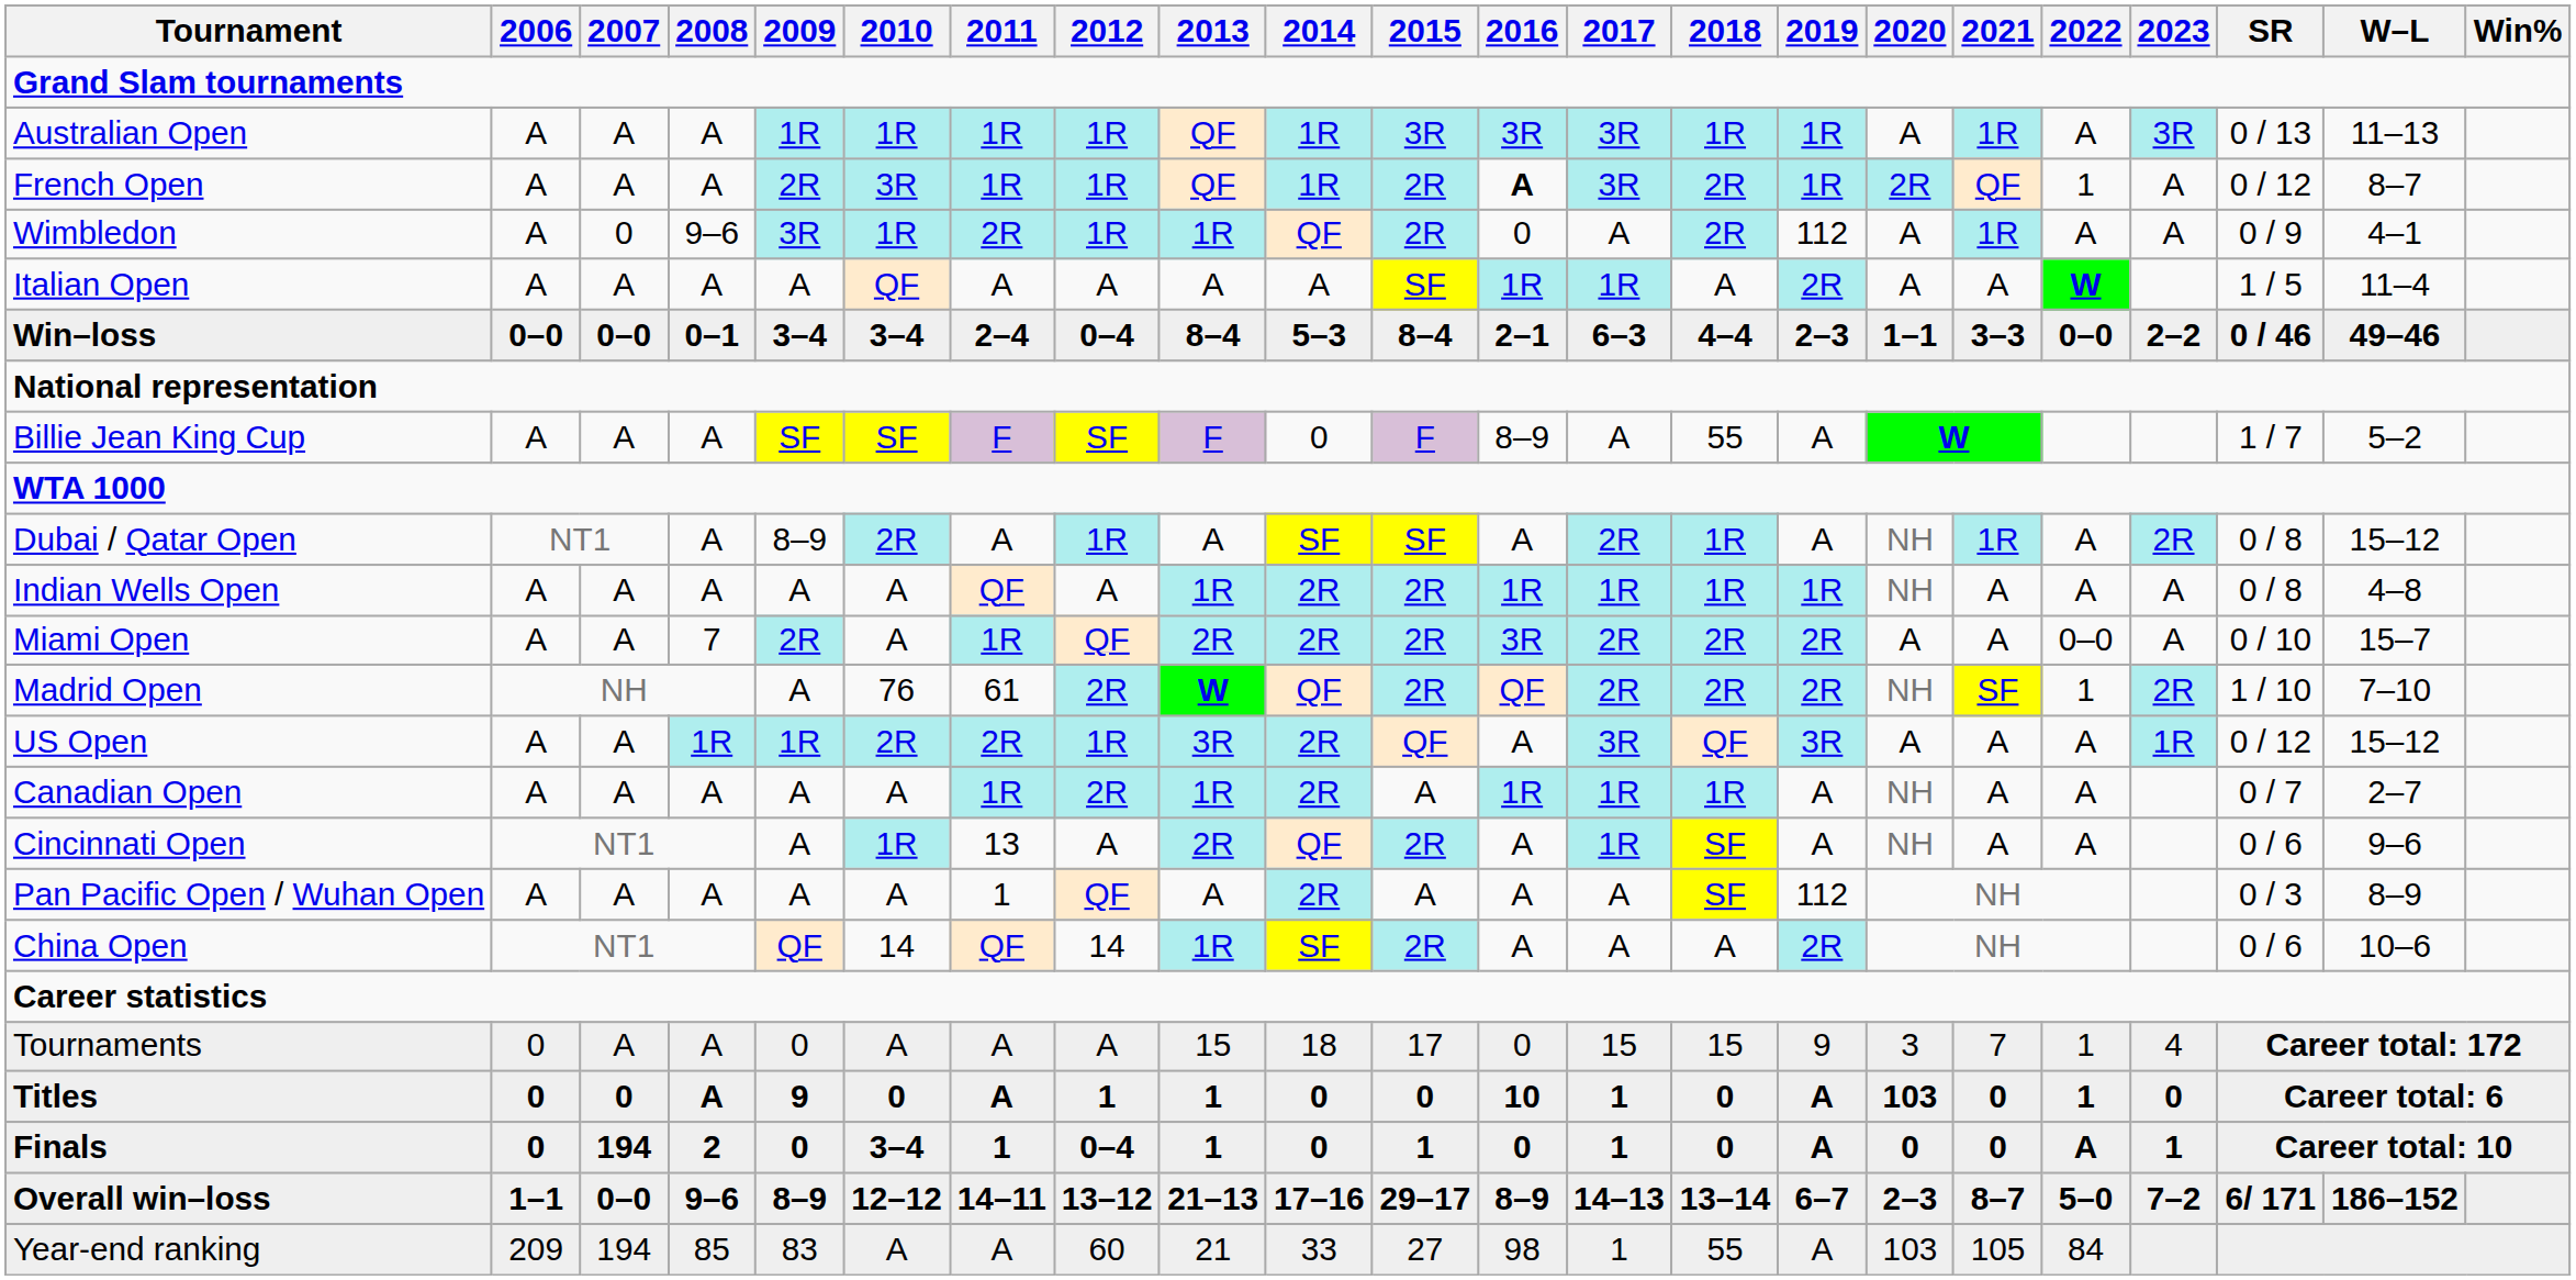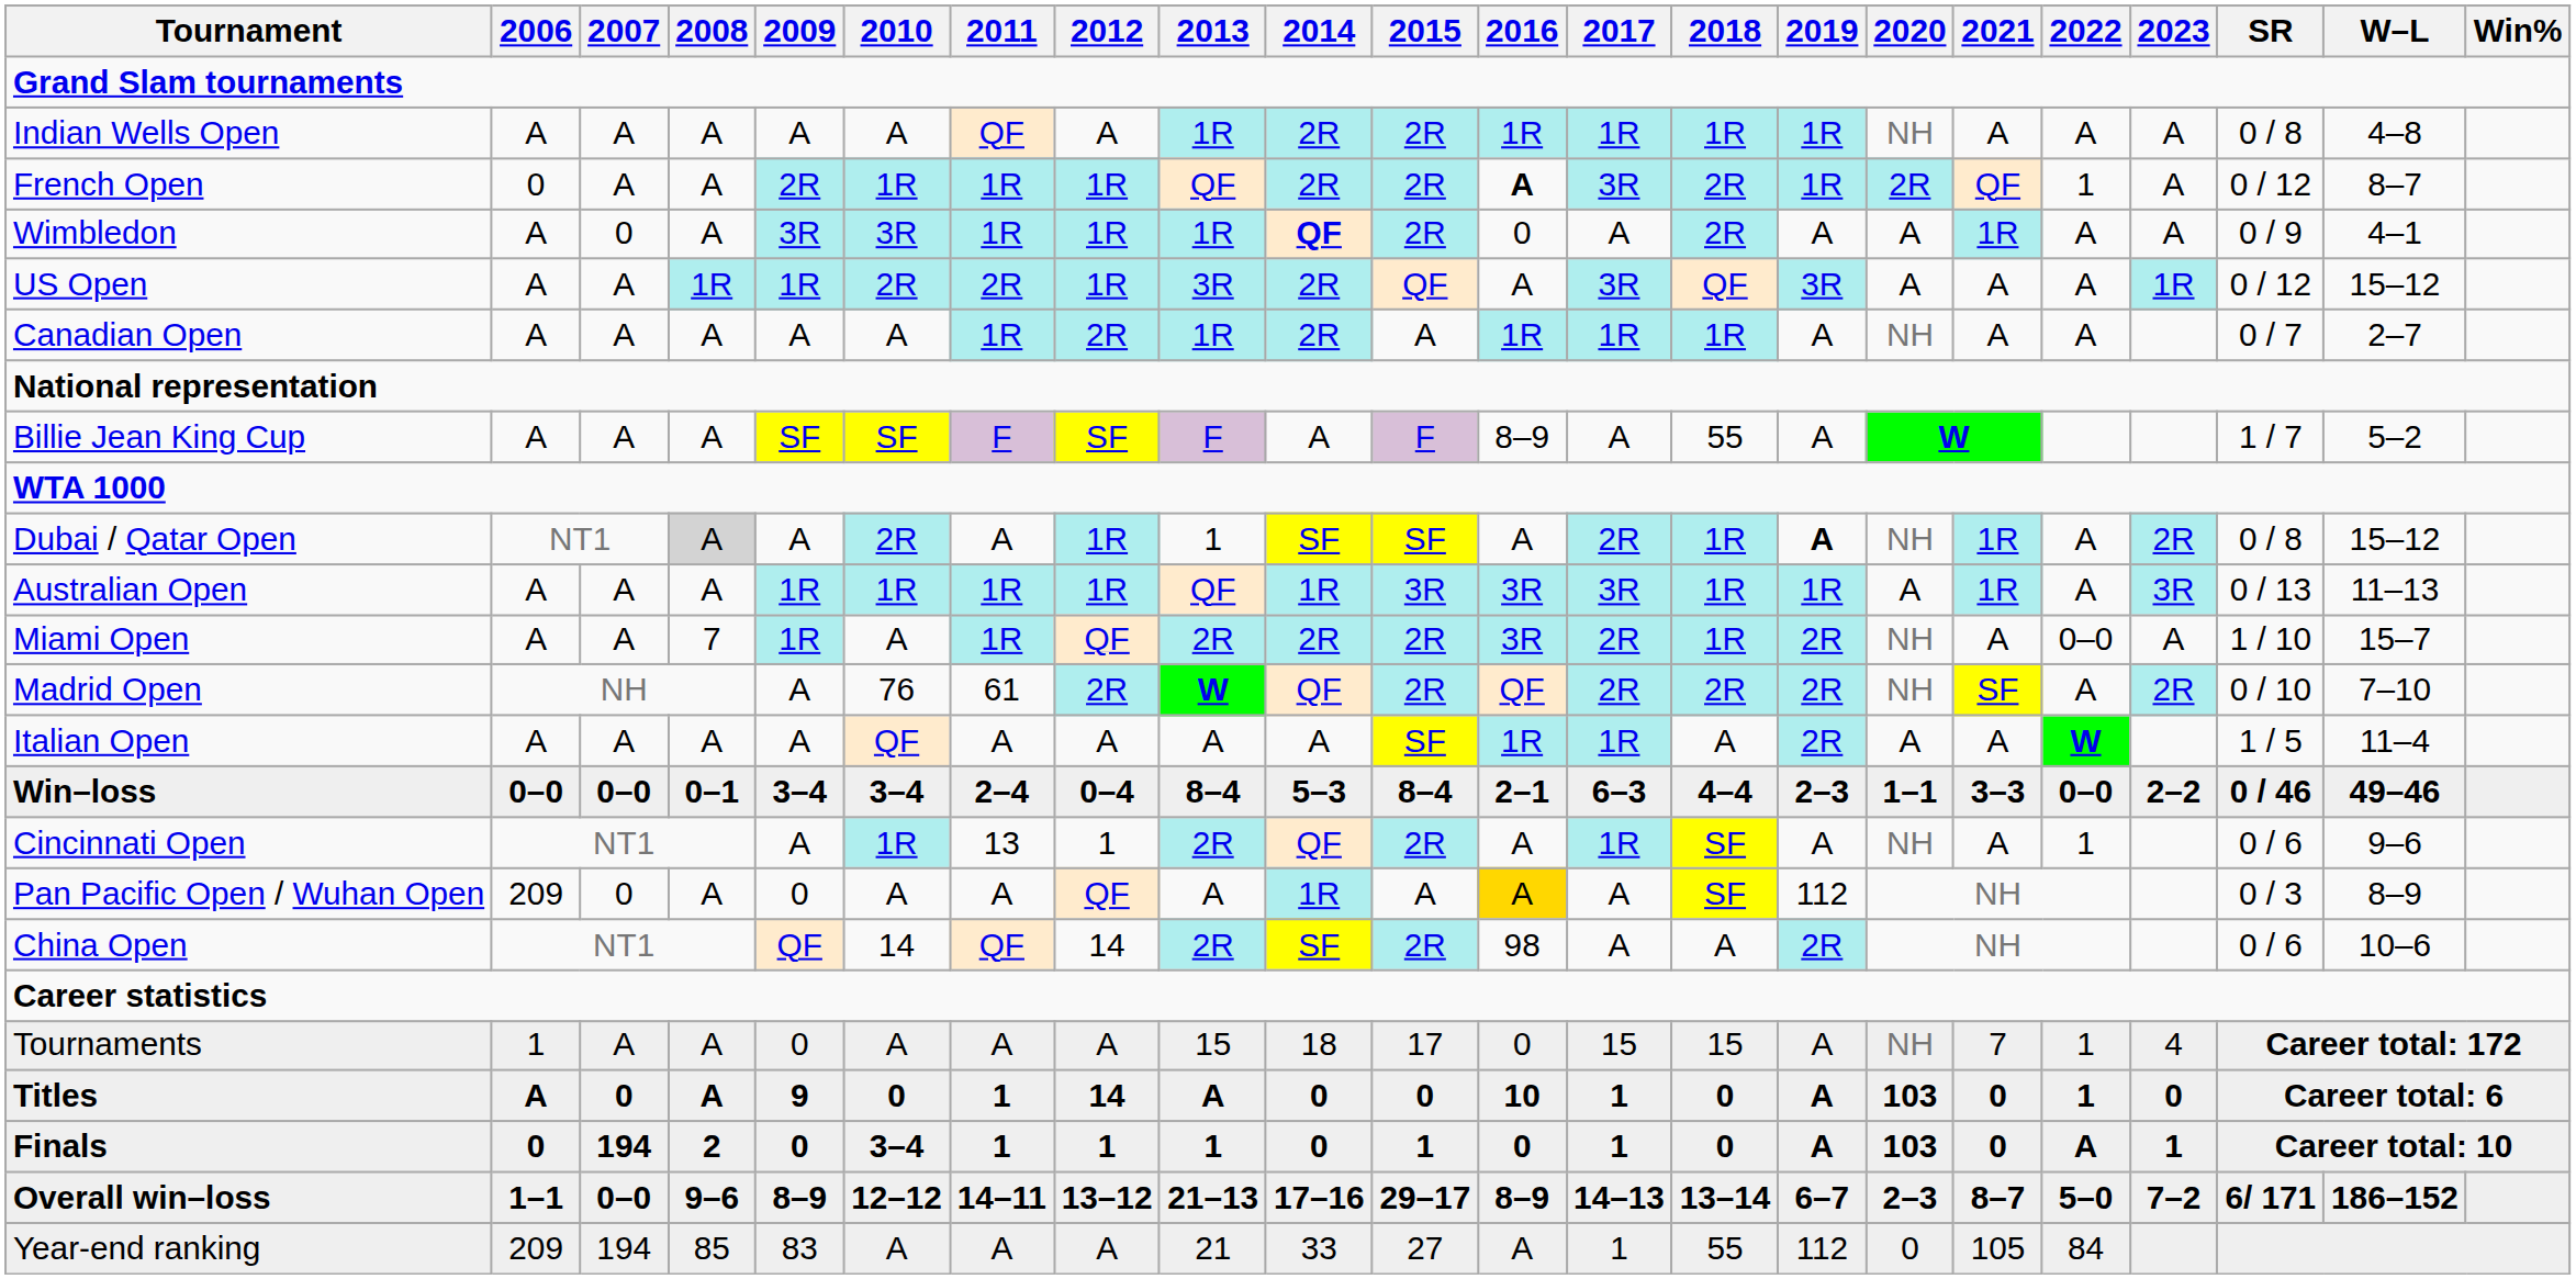rows swapped: Australian Open <-> Indian Wells Open
French Open | 2006: A -> 0
French Open | 2010: 3R -> 1R
French Open | 2014: 1R -> 2R
Wimbledon | 2008: 9–6 -> A
Wimbledon | 2010: 1R -> 3R
Wimbledon | 2011: 2R -> 1R
Wimbledon | 2014: normal -> bold
Wimbledon | 2019: 112 -> A
rows swapped: US Open <-> Italian Open
rows swapped: Win–loss <-> Canadian Open
Billie Jean King Cup | 2014: 0 -> A
Dubai / Qatar Open | 2008: no background -> lightgrey background
Dubai / Qatar Open | 2009: 8–9 -> A
Dubai / Qatar Open | 2013: A -> 1
Dubai / Qatar Open | 2019: normal -> bold
Miami Open | 2009: 2R -> 1R
Miami Open | 2018: 2R -> 1R
Miami Open | 2020: A -> NH
Miami Open | SR: 0 / 10 -> 1 / 10
Madrid Open | 2022: 1 -> A
Madrid Open | SR: 1 / 10 -> 0 / 10
Cincinnati Open | 2012: A -> 1
Cincinnati Open | 2022: A -> 1
Pan Pacific Open / Wuhan Open | 2006: A -> 209
Pan Pacific Open / Wuhan Open | 2007: A -> 0
Pan Pacific Open / Wuhan Open | 2009: A -> 0
Pan Pacific Open / Wuhan Open | 2011: 1 -> A
Pan Pacific Open / Wuhan Open | 2014: 2R -> 1R
Pan Pacific Open / Wuhan Open | 2016: no background -> gold background
China Open | 2013: 1R -> 2R
China Open | 2016: A -> 98
Tournaments | 2006: 0 -> 1
Tournaments | 2019: 9 -> A
Tournaments | 2020: 3 -> NH
Titles | 2006: 0 -> A
Titles | 2011: A -> 1
Titles | 2012: 1 -> 14
Titles | 2013: 1 -> A
Finals | 2012: 0–4 -> 1
Finals | 2020: 0 -> 103
Year-end ranking | 2012: 60 -> A
Year-end ranking | 2016: 98 -> A
Year-end ranking | 2019: A -> 112
Year-end ranking | 2020: 103 -> 0
